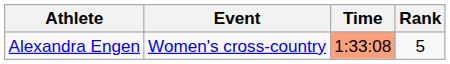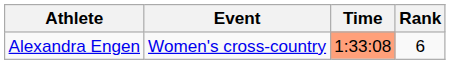Alexandra Engen | Rank: 5 -> 6
